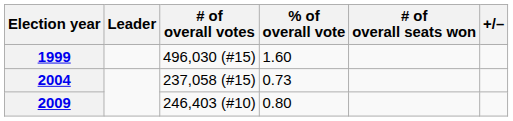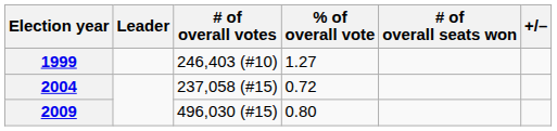1999 | # of overall votes: 496,030 (#15) -> 246,403 (#10)
1999 | % of overall vote: 1.60 -> 1.27
2004 | % of overall vote: 0.73 -> 0.72
2009 | # of overall votes: 246,403 (#10) -> 496,030 (#15)
